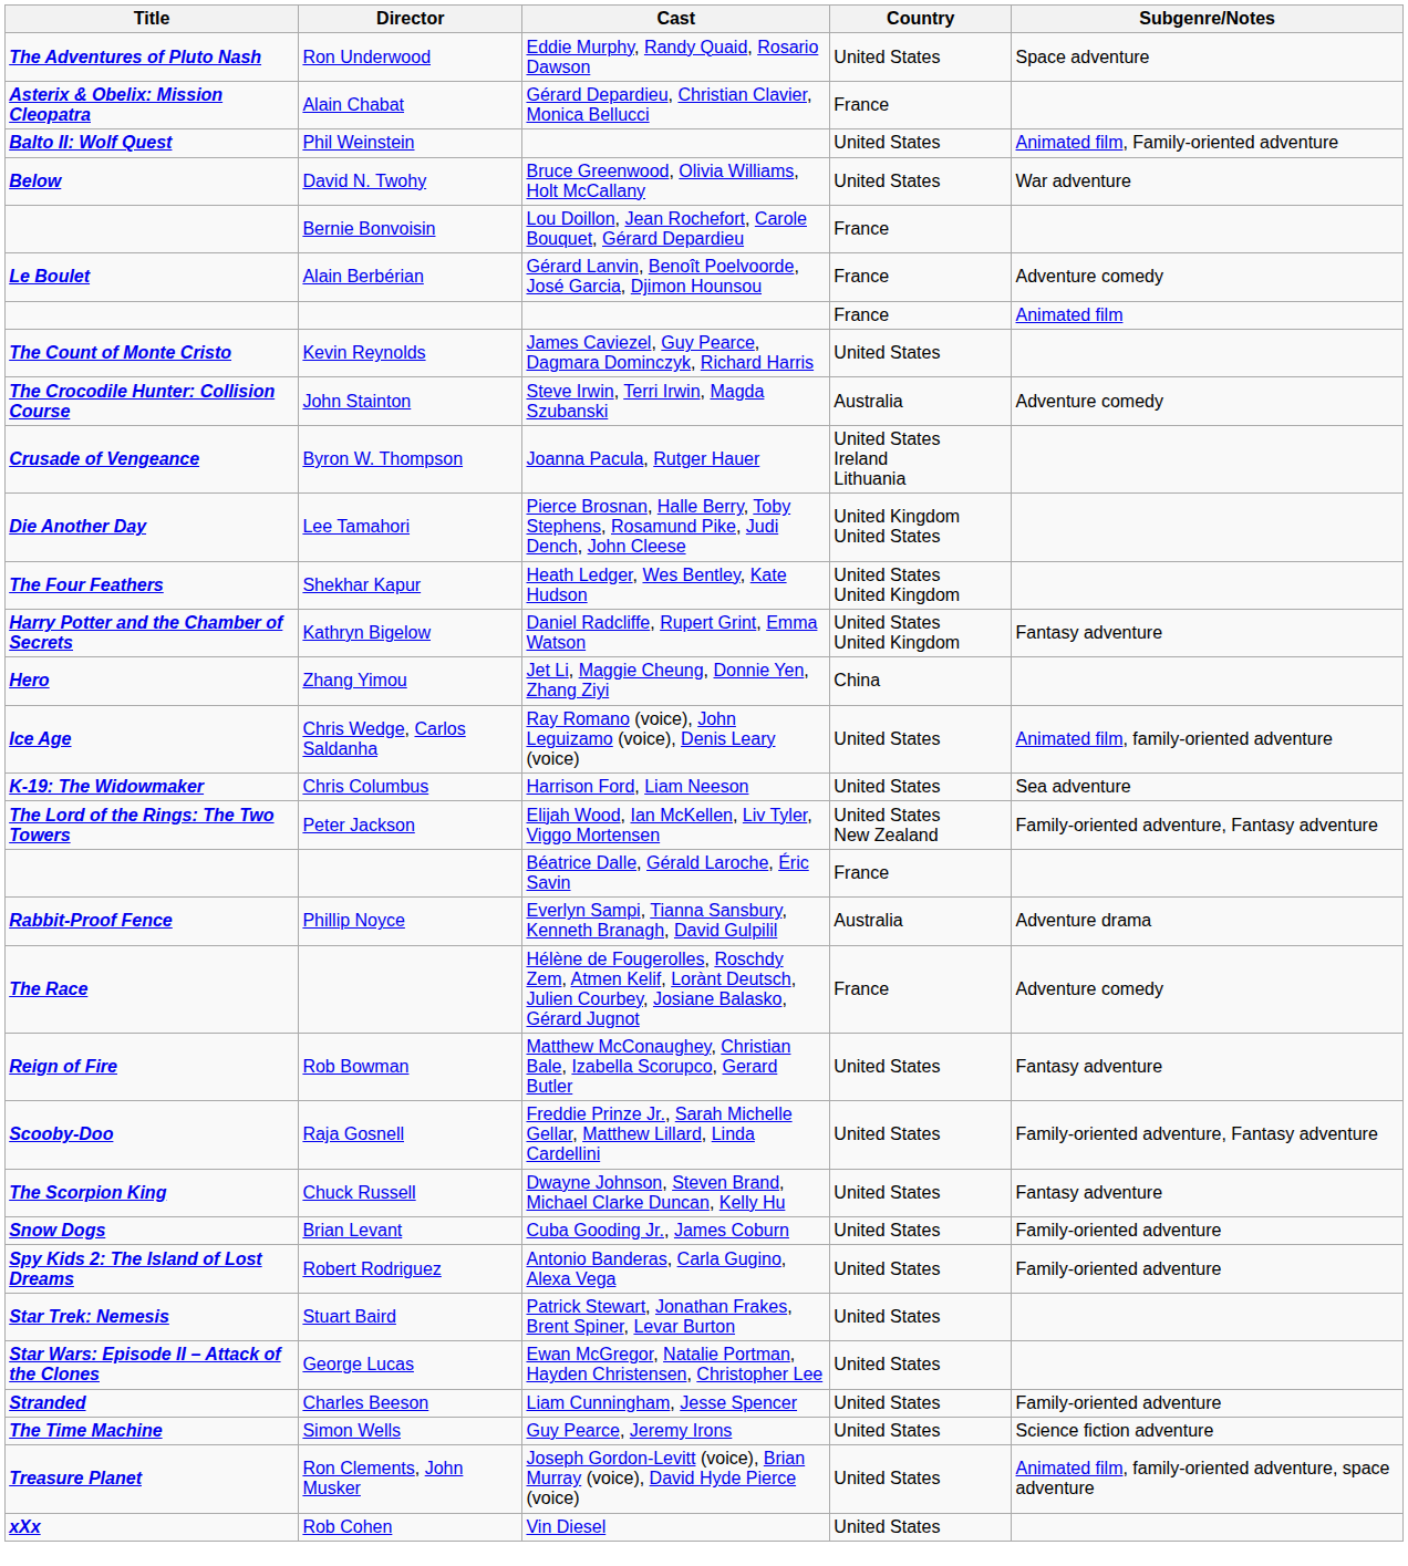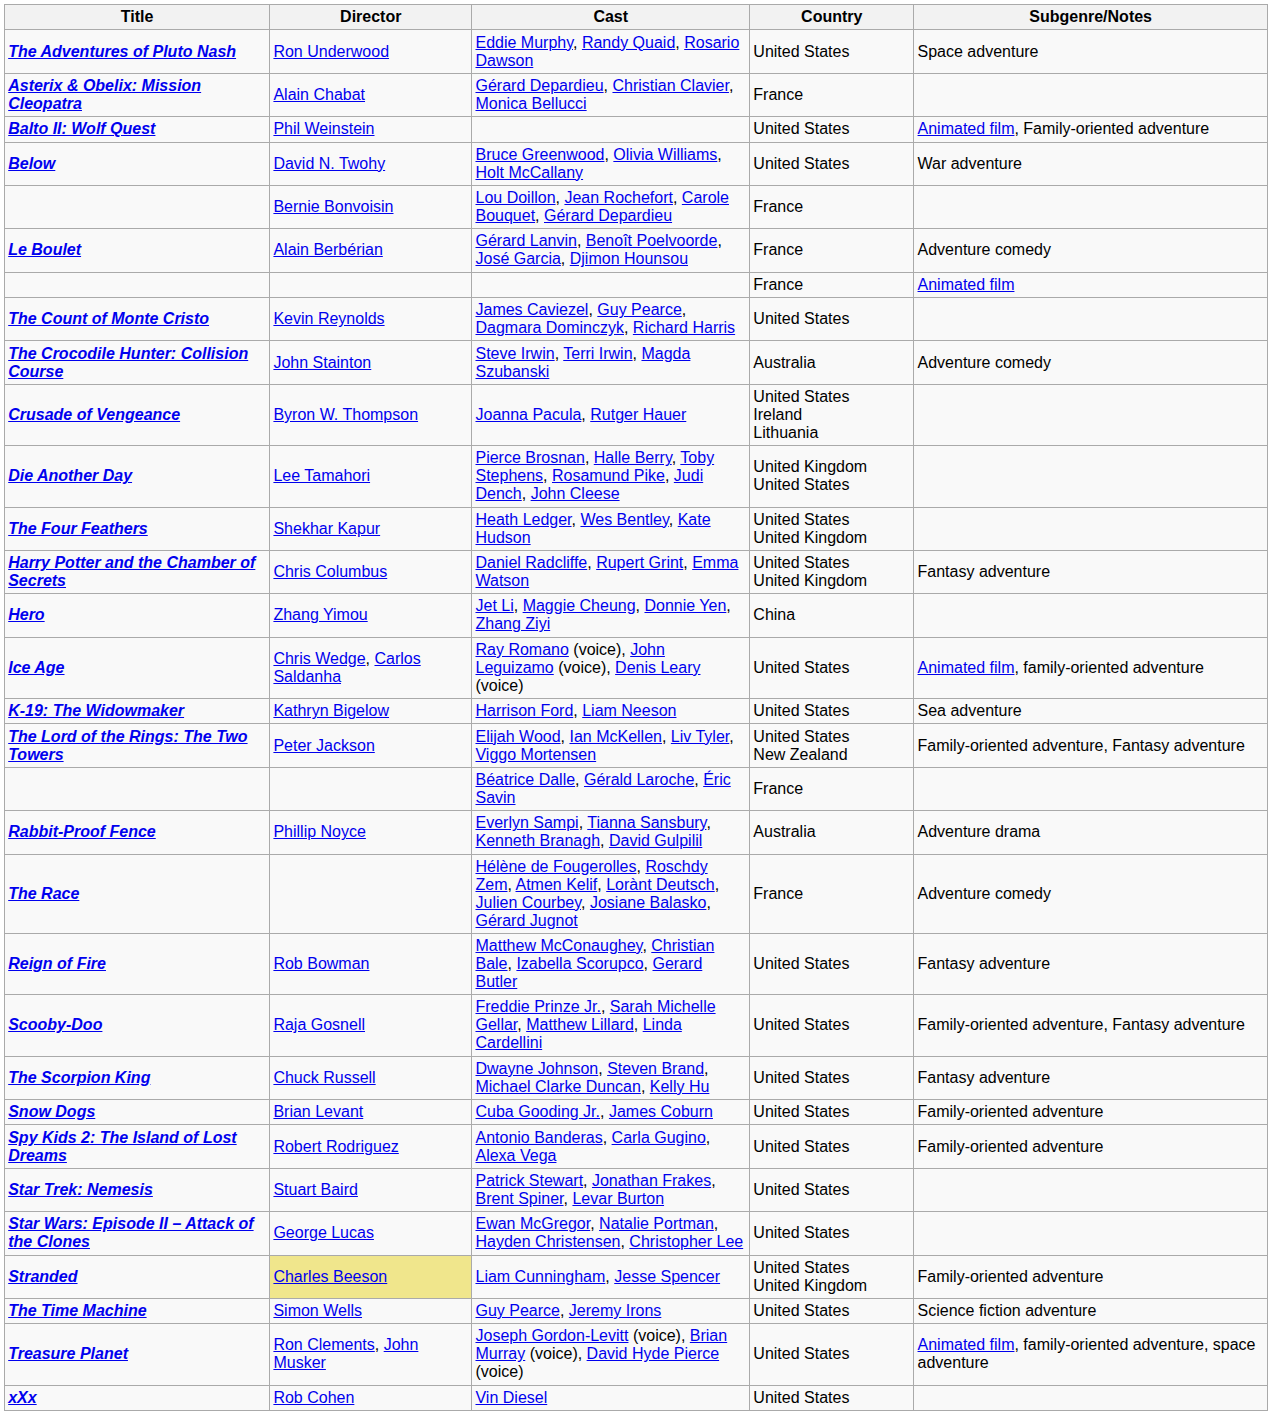Daniel Radcliffe, Rupert Grint, Emma Watson | Director: Kathryn Bigelow -> Chris Columbus
Harrison Ford, Liam Neeson | Director: Chris Columbus -> Kathryn Bigelow
Liam Cunningham, Jesse Spencer | Director: no background -> khaki background
Liam Cunningham, Jesse Spencer | Country: United States -> United States United Kingdom
